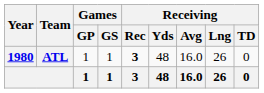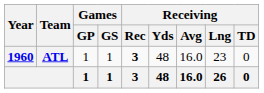ATL | Year: 1980 -> 1960
ATL | Receiving / Lng: 26 -> 23
